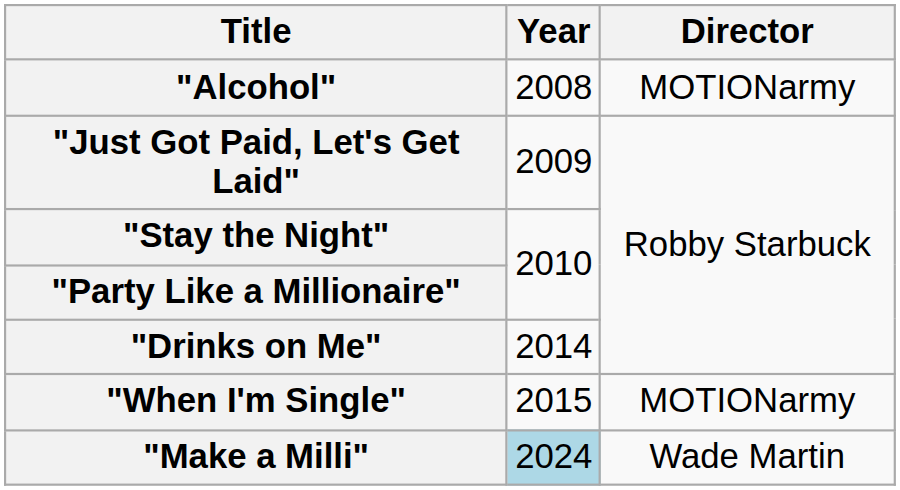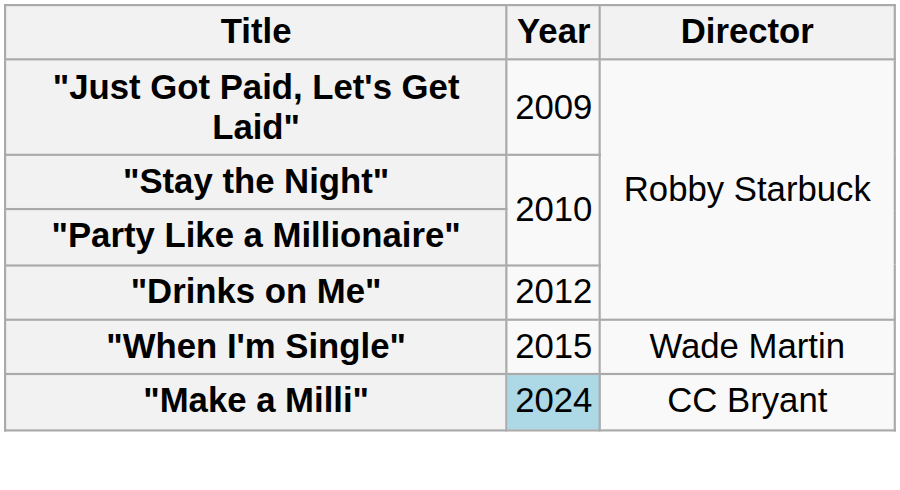- row: "Alcohol" | 2008 | MOTIONarmy
"Drinks on Me" | Year: 2014 -> 2012
"When I'm Single" | Director: MOTIONarmy -> Wade Martin
"Make a Milli" | Director: Wade Martin -> CC Bryant
